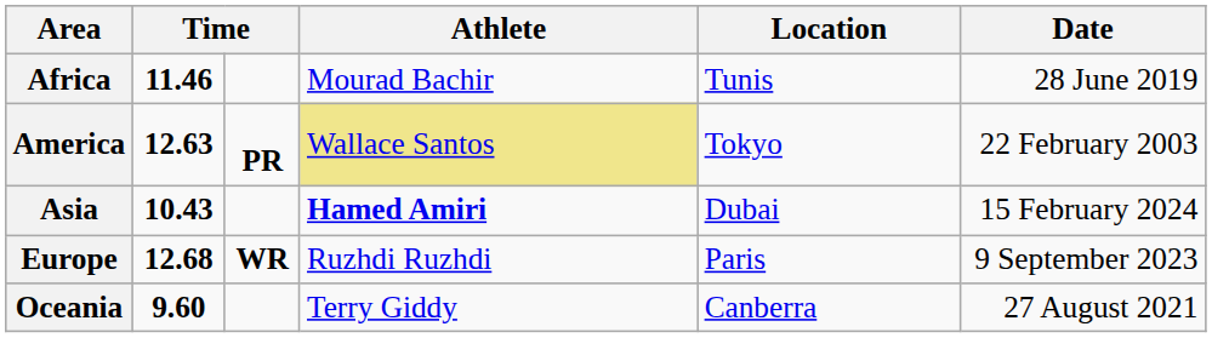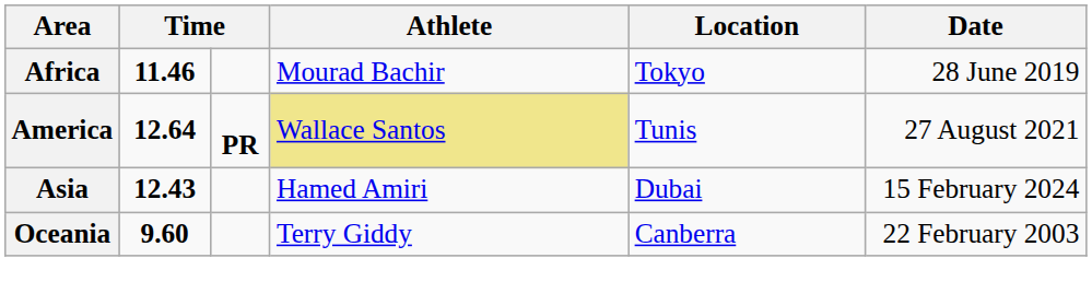Africa | Location: Tunis -> Tokyo
America | column 2: 12.63 -> 12.64
America | Location: Tokyo -> Tunis
America | Date: 22 February 2003 -> 27 August 2021
Asia | column 2: 10.43 -> 12.43
Asia | Athlete: bold -> normal
- row: Europe | 12.68 | WR | Ruzhdi Ruzhdi | Paris | 9 September 2023
Oceania | Date: 27 August 2021 -> 22 February 2003
